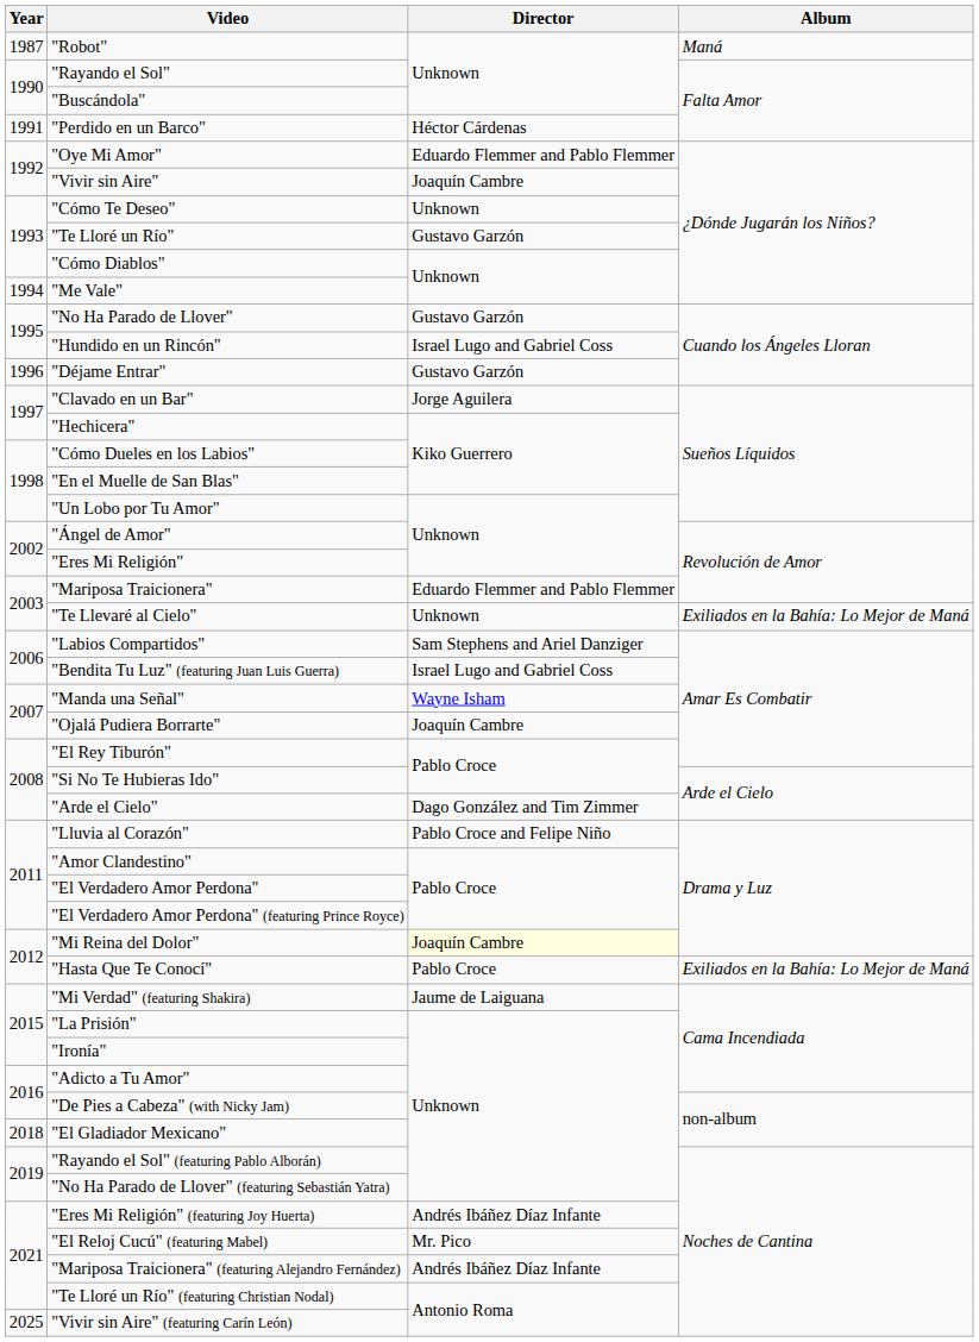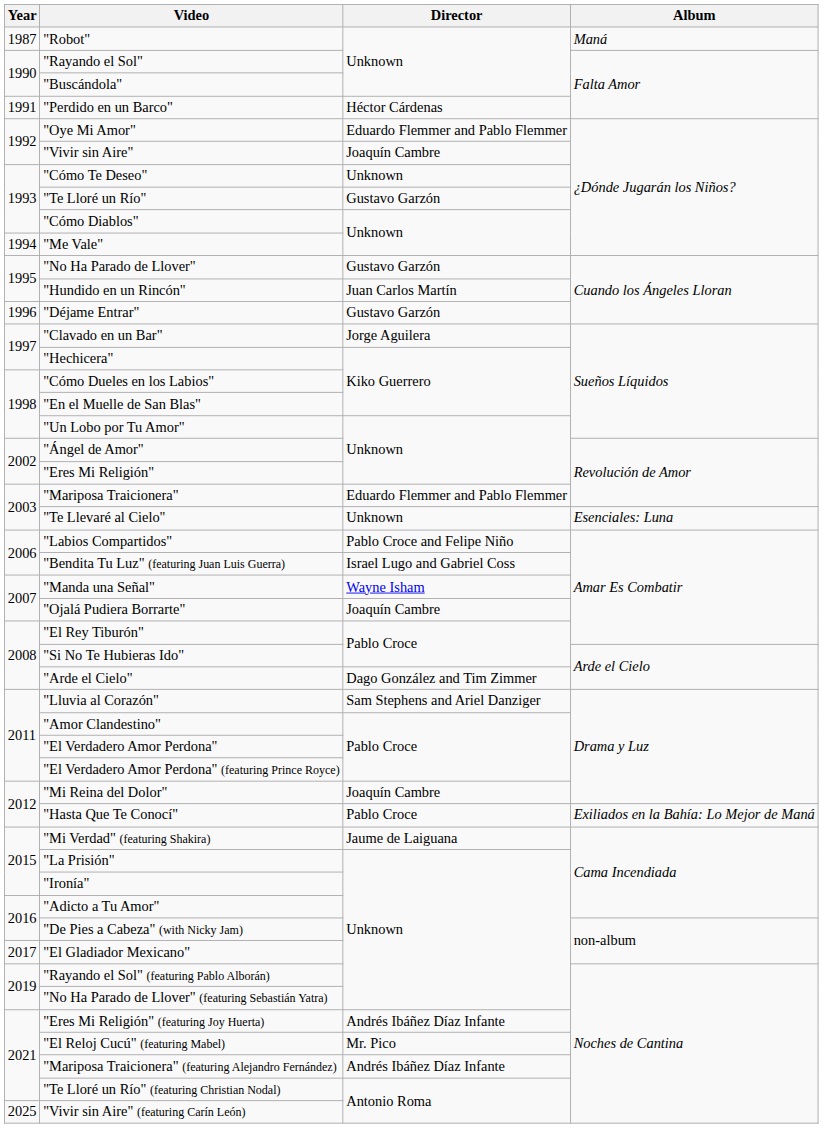"Hundido en un Rincón" | Director: Israel Lugo and Gabriel Coss -> Juan Carlos Martín
"Te Llevaré al Cielo" | Album: Exiliados en la Bahía: Lo Mejor de Maná -> Esenciales: Luna
"Labios Compartidos" | Director: Sam Stephens and Ariel Danziger -> Pablo Croce and Felipe Niño
"Lluvia al Corazón" | Director: Pablo Croce and Felipe Niño -> Sam Stephens and Ariel Danziger
"Mi Reina del Dolor" | Director: lightyellow background -> no background
"El Gladiador Mexicano" | Year: 2018 -> 2017
